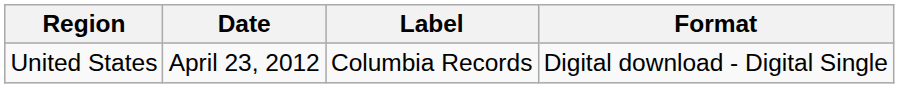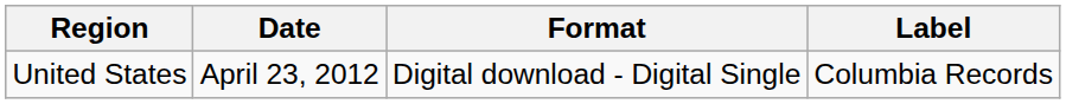columns swapped: Format <-> Label
